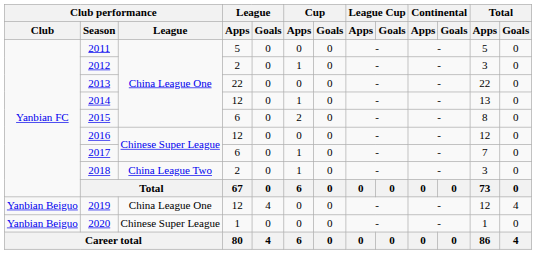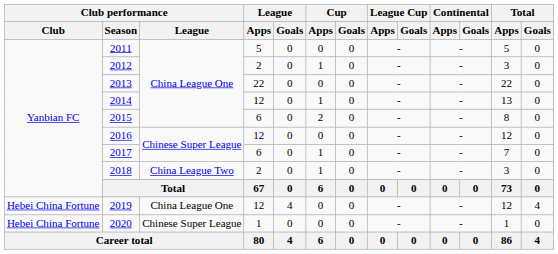2019 | Club performance / Club: Yanbian Beiguo -> Hebei China Fortune
2020 | Club performance / Club: Yanbian Beiguo -> Hebei China Fortune
